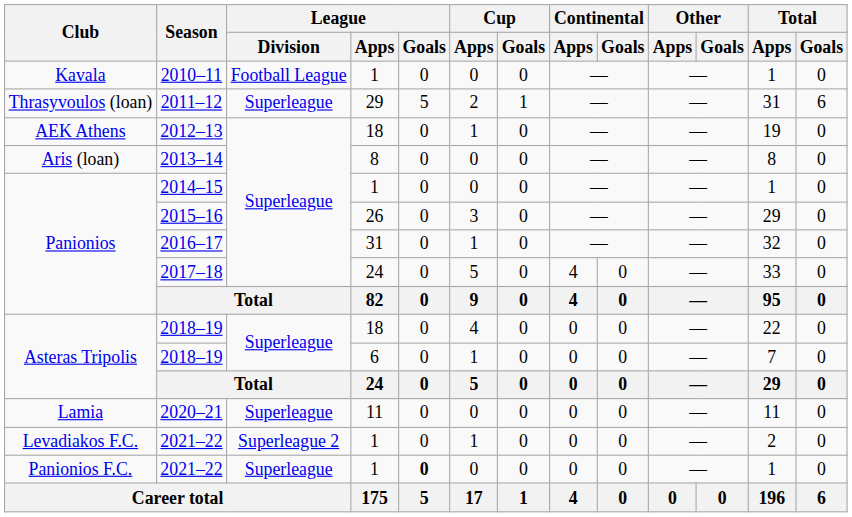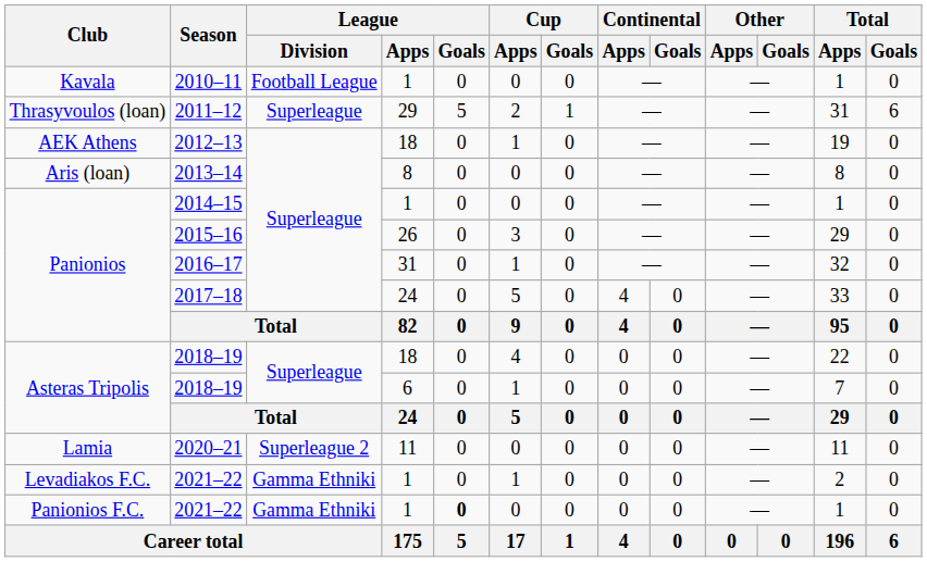2020–21 | League / Division: Superleague -> Superleague 2
Levadiakos F.C. / 2021–22 | League / Division: Superleague 2 -> Gamma Ethniki
Panionios F.C. / 2021–22 | League / Division: Superleague -> Gamma Ethniki
